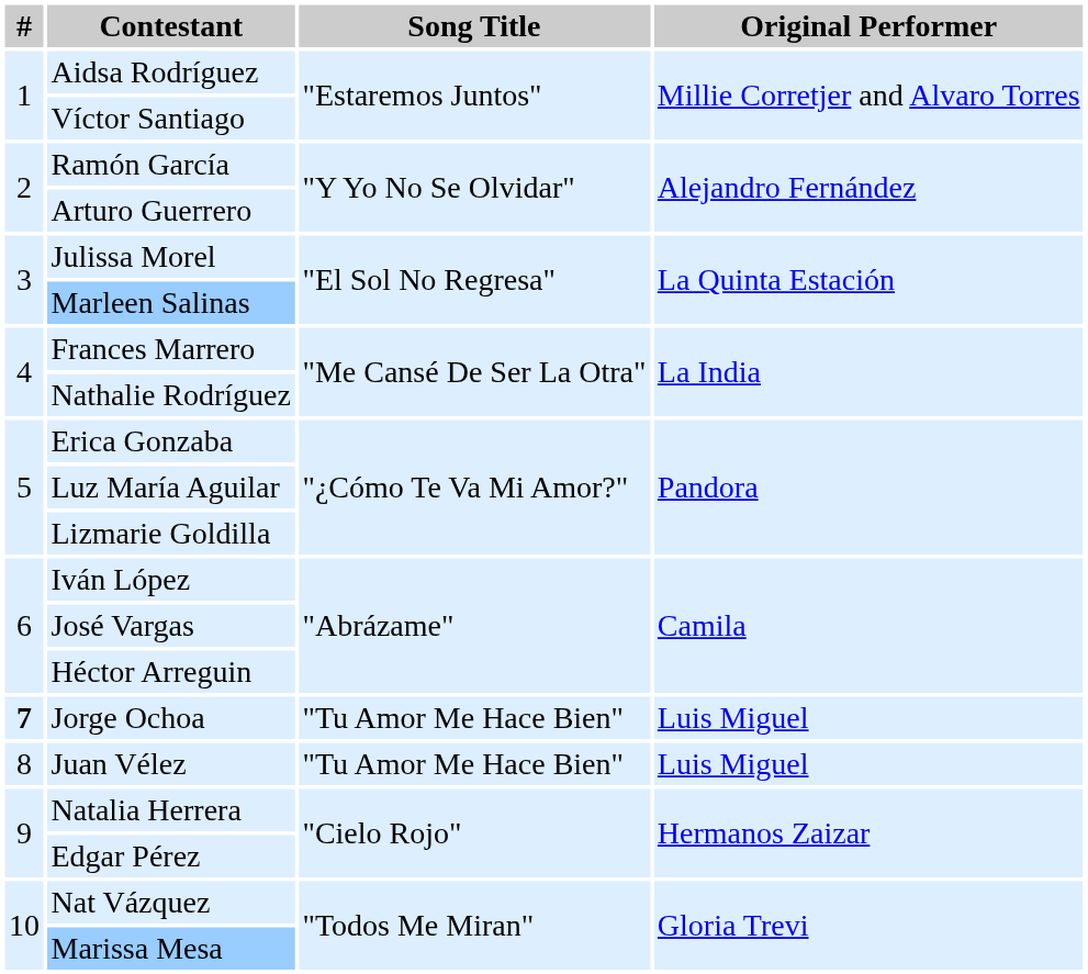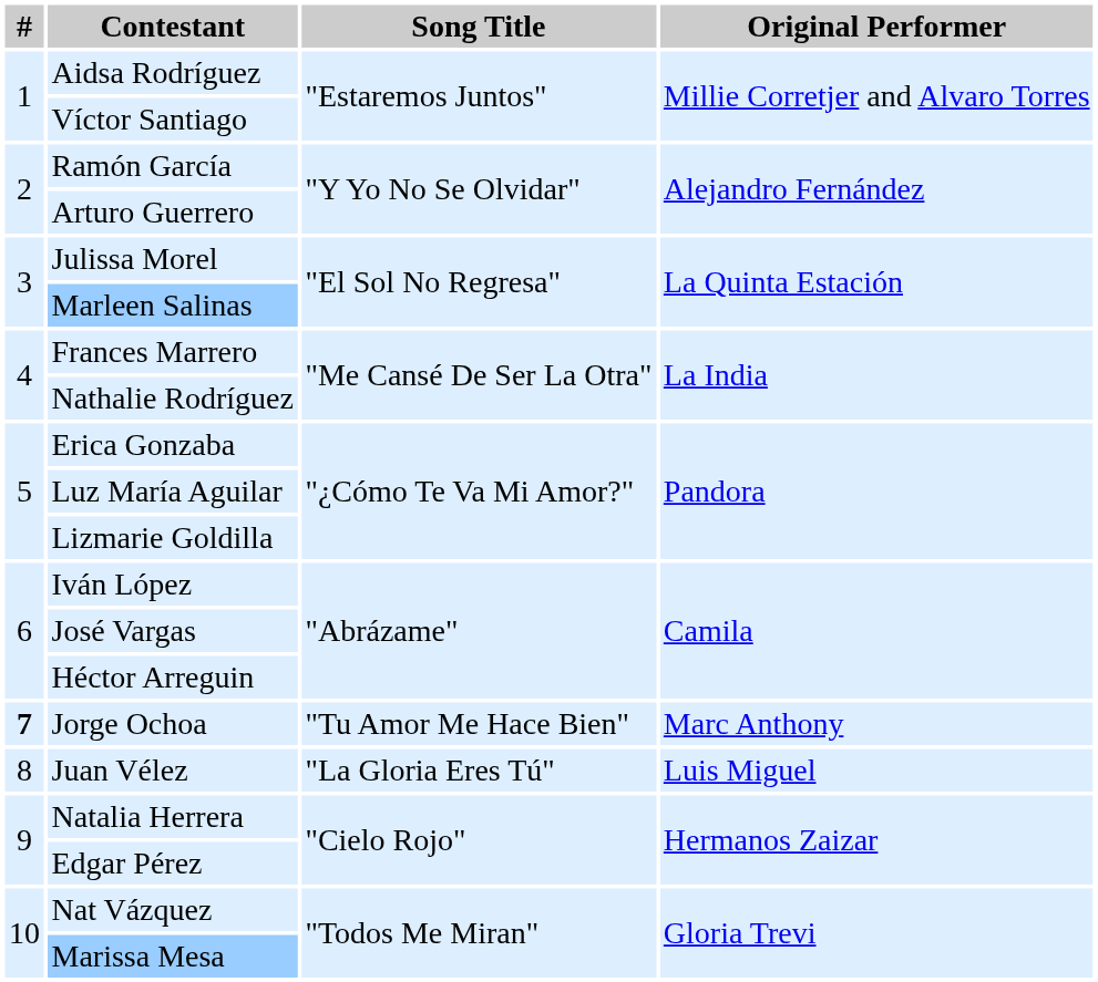Jorge Ochoa | Original Performer: Luis Miguel -> Marc Anthony
Juan Vélez | Song Title: "Tu Amor Me Hace Bien" -> "La Gloria Eres Tú"
